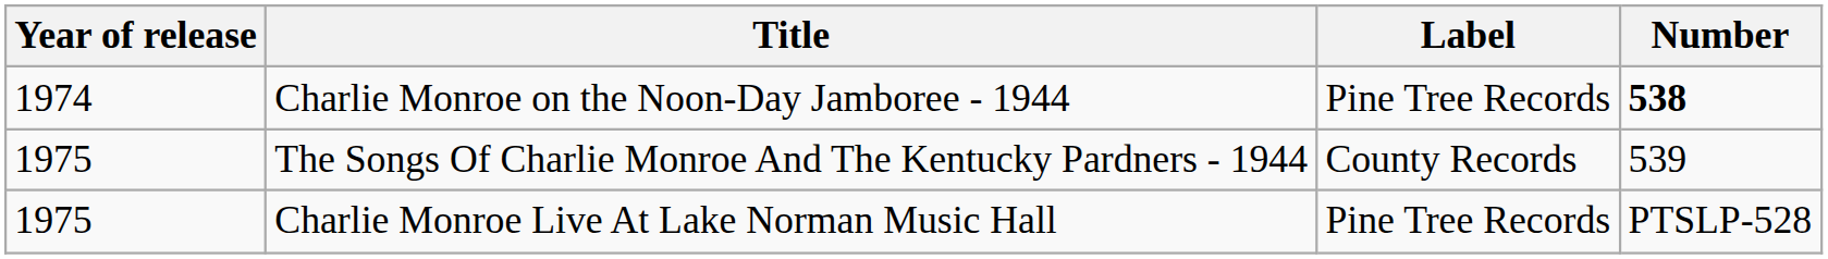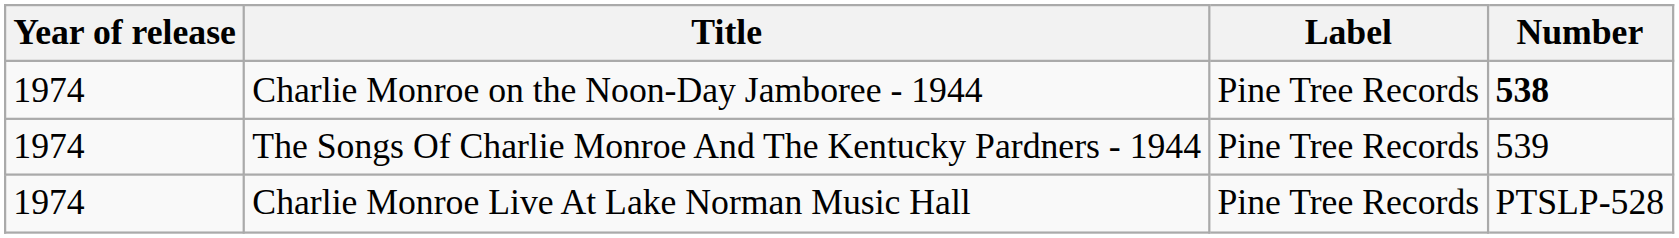The Songs Of Charlie Monroe And The Kentucky Pardners - 1944 | Year of release: 1975 -> 1974
The Songs Of Charlie Monroe And The Kentucky Pardners - 1944 | Label: County Records -> Pine Tree Records
Charlie Monroe Live At Lake Norman Music Hall | Year of release: 1975 -> 1974
